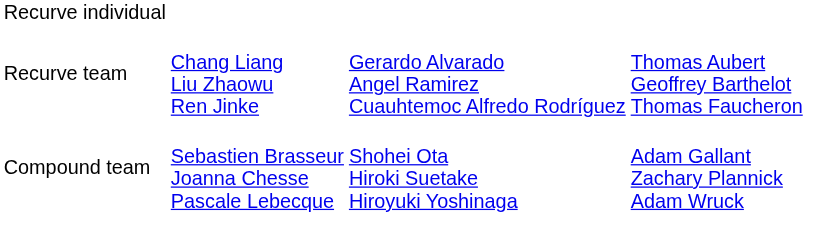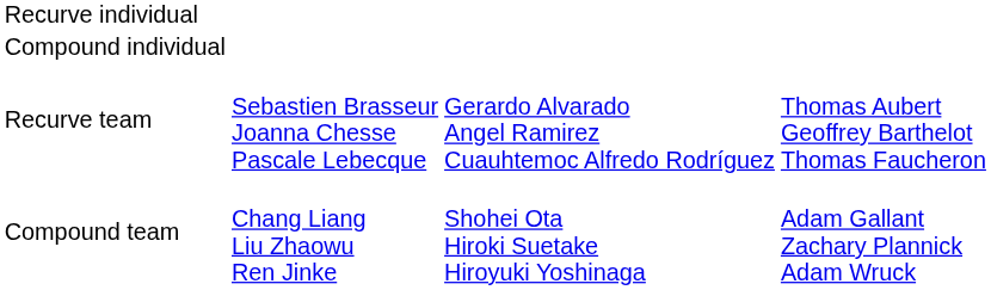+ row: Compound individual
Recurve team | column 2: Chang Liang Liu Zhaowu Ren Jinke -> Sebastien Brasseur Joanna Chesse Pascale Lebecque
Compound team | column 2: Sebastien Brasseur Joanna Chesse Pascale Lebecque -> Chang Liang Liu Zhaowu Ren Jinke
